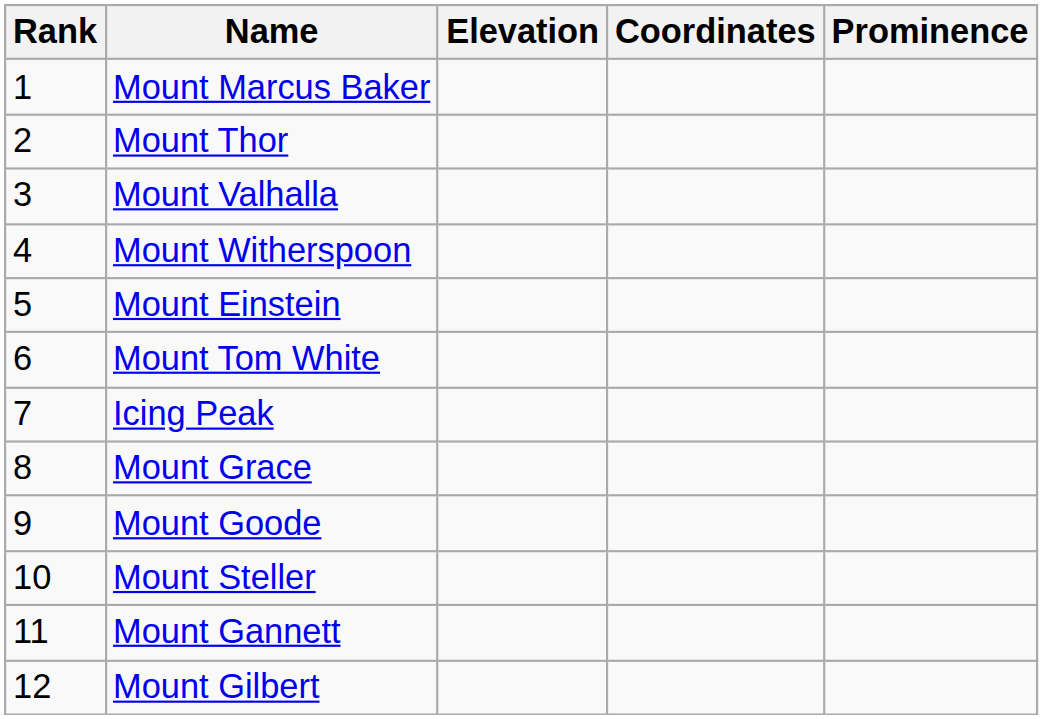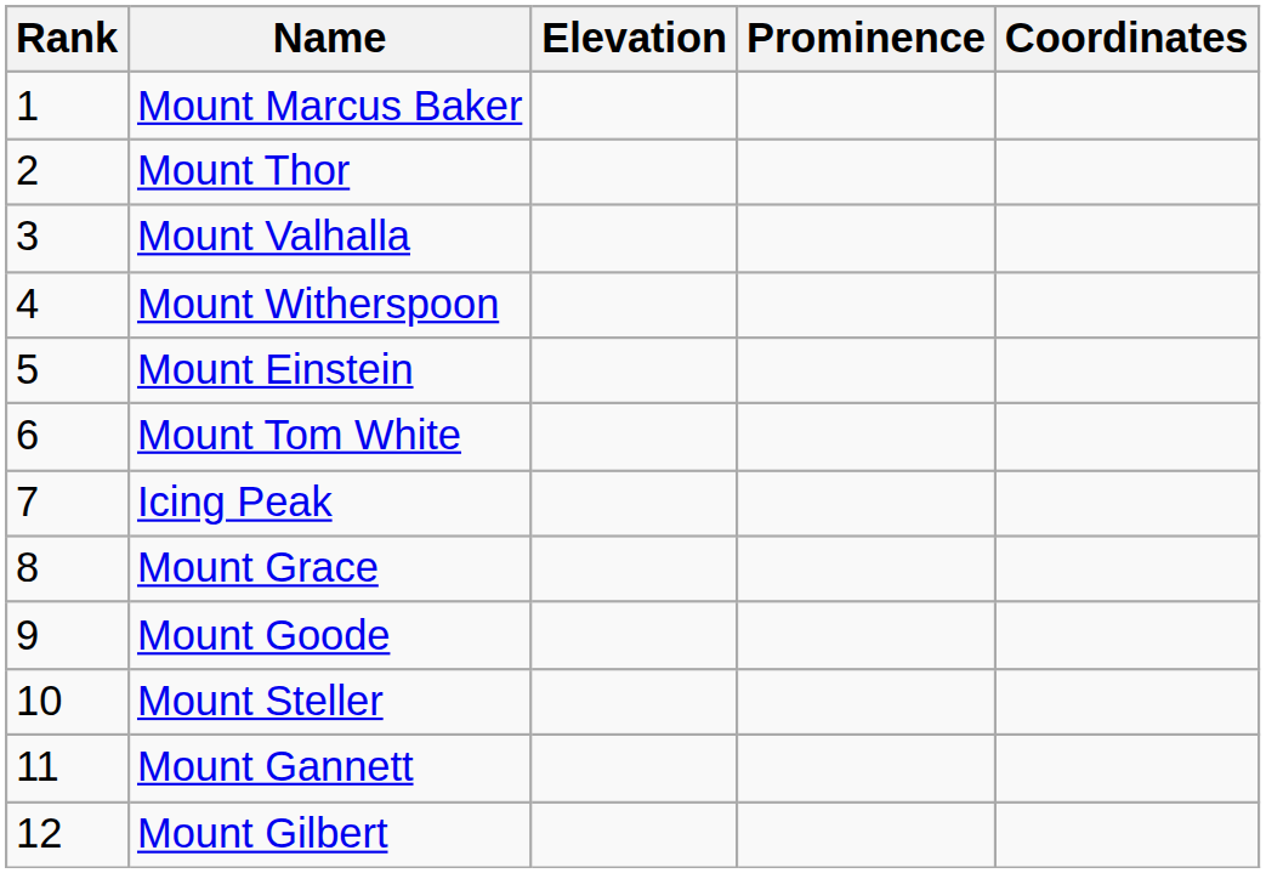columns swapped: Prominence <-> Coordinates
